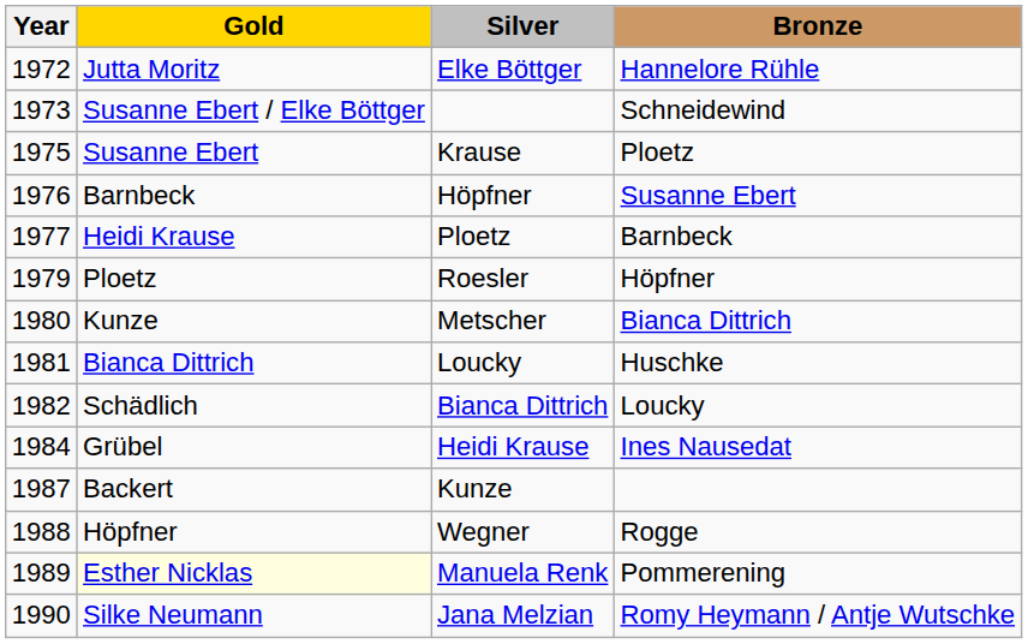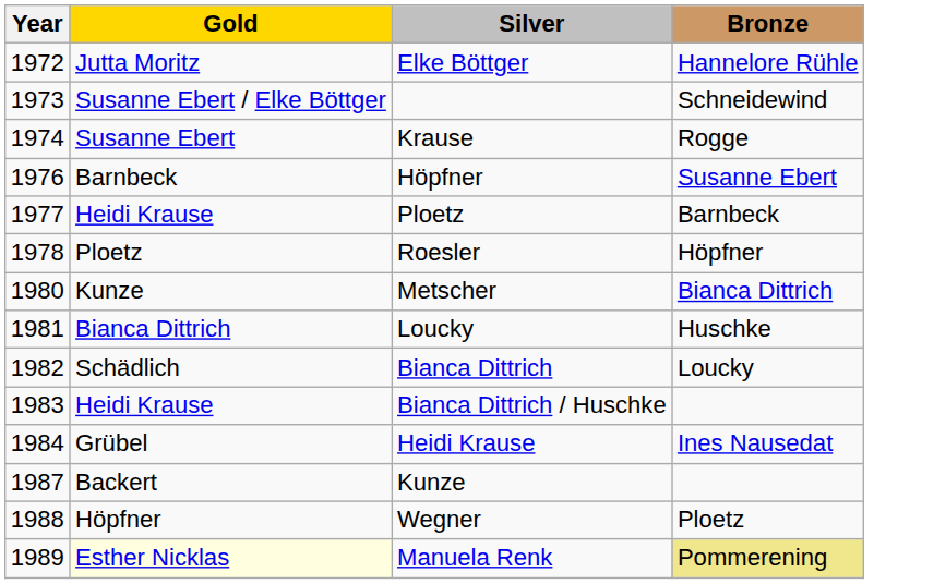Krause | Year: 1975 -> 1974
Krause | Bronze: Ploetz -> Rogge
Roesler | Year: 1979 -> 1978
+ row: 1983 | Heidi Krause | Bianca Dittrich / Huschke
Wegner | Bronze: Rogge -> Ploetz
Manuela Renk | Bronze: no background -> khaki background
- row: 1990 | Silke Neumann | Jana Melzian | Romy Heymann / Antje Wutschke
